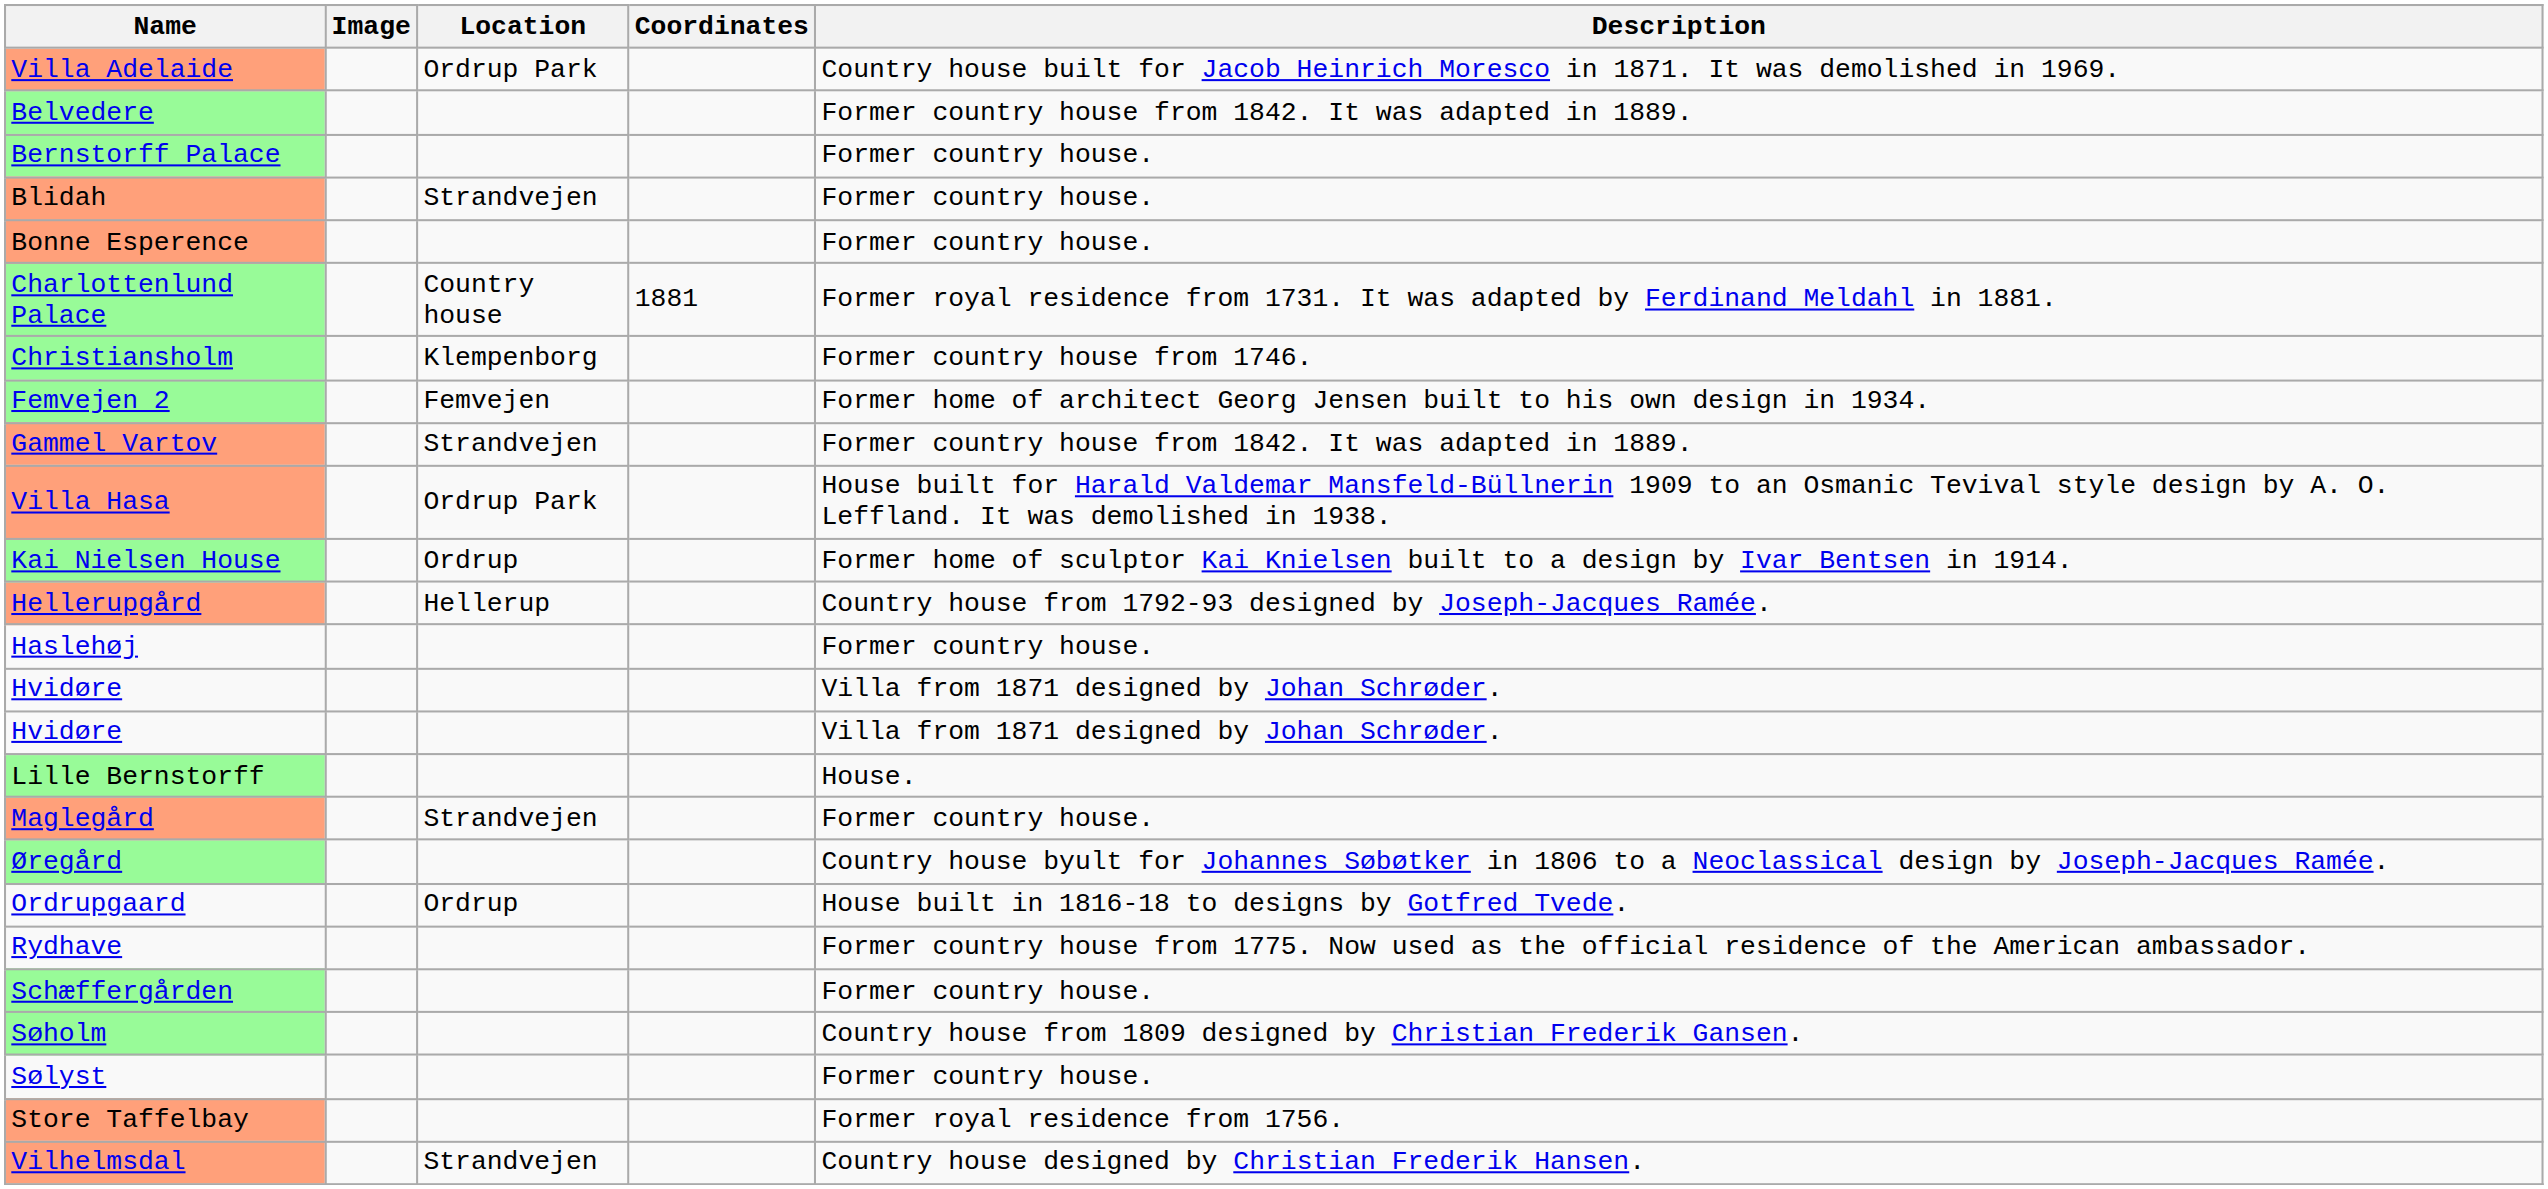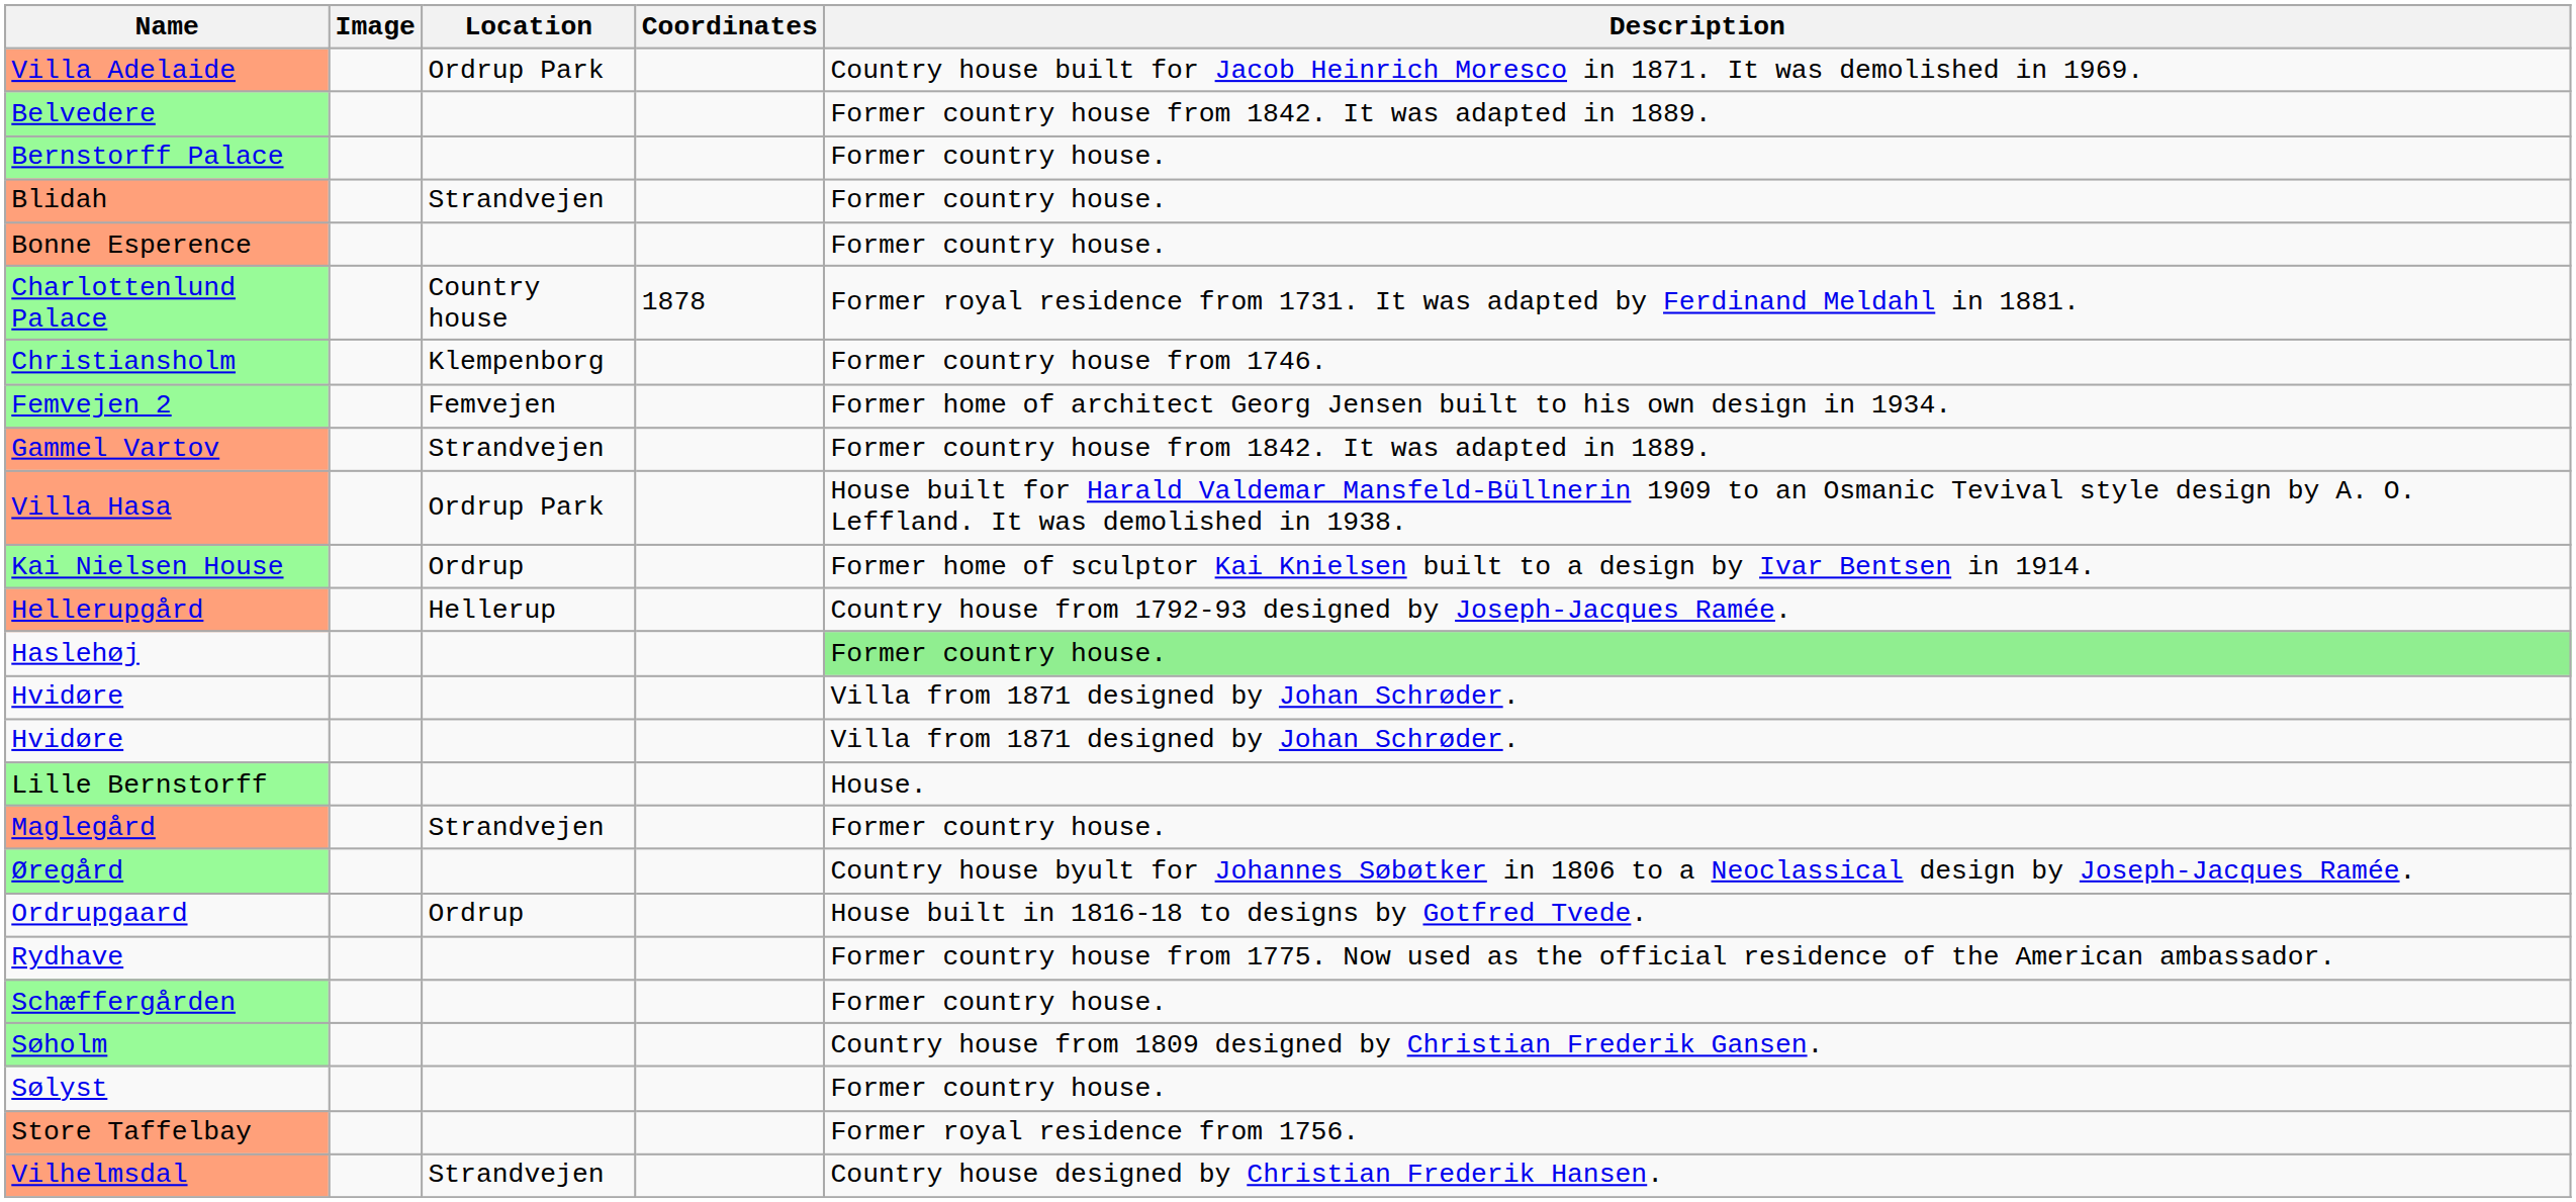Charlottenlund Palace | Coordinates: 1881 -> 1878
Haslehøj | Description: no background -> lightgreen background
